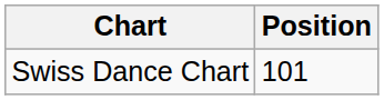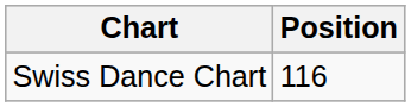Swiss Dance Chart | Position: 101 -> 116
